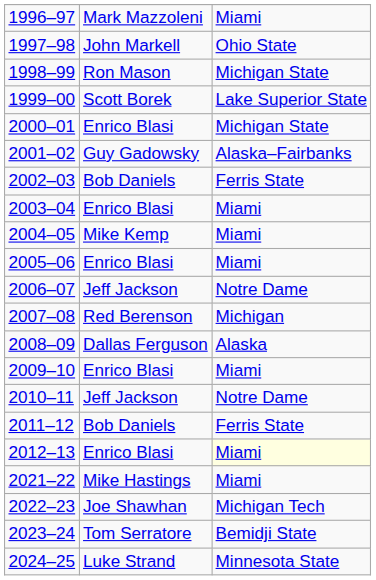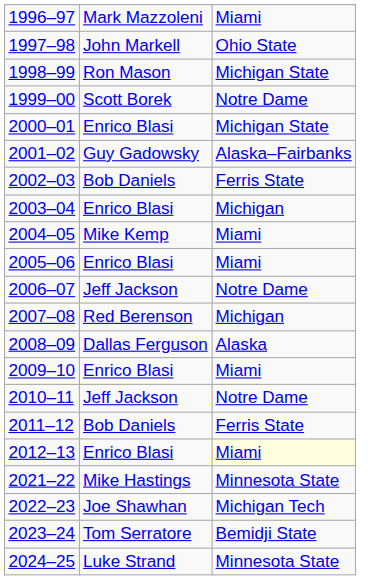1999–00 | column 3: Lake Superior State -> Notre Dame
2003–04 | column 3: Miami -> Michigan
2021–22 | column 3: Miami -> Minnesota State
